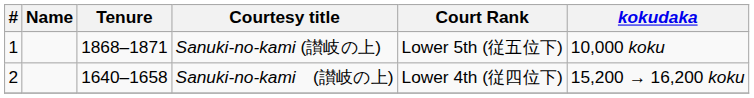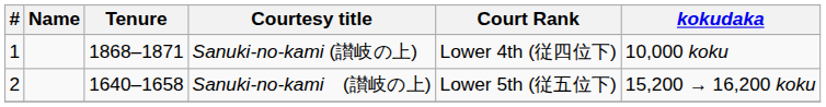1 | Court Rank: Lower 5th (従五位下) -> Lower 4th (従四位下)
2 | Court Rank: Lower 4th (従四位下) -> Lower 5th (従五位下)
